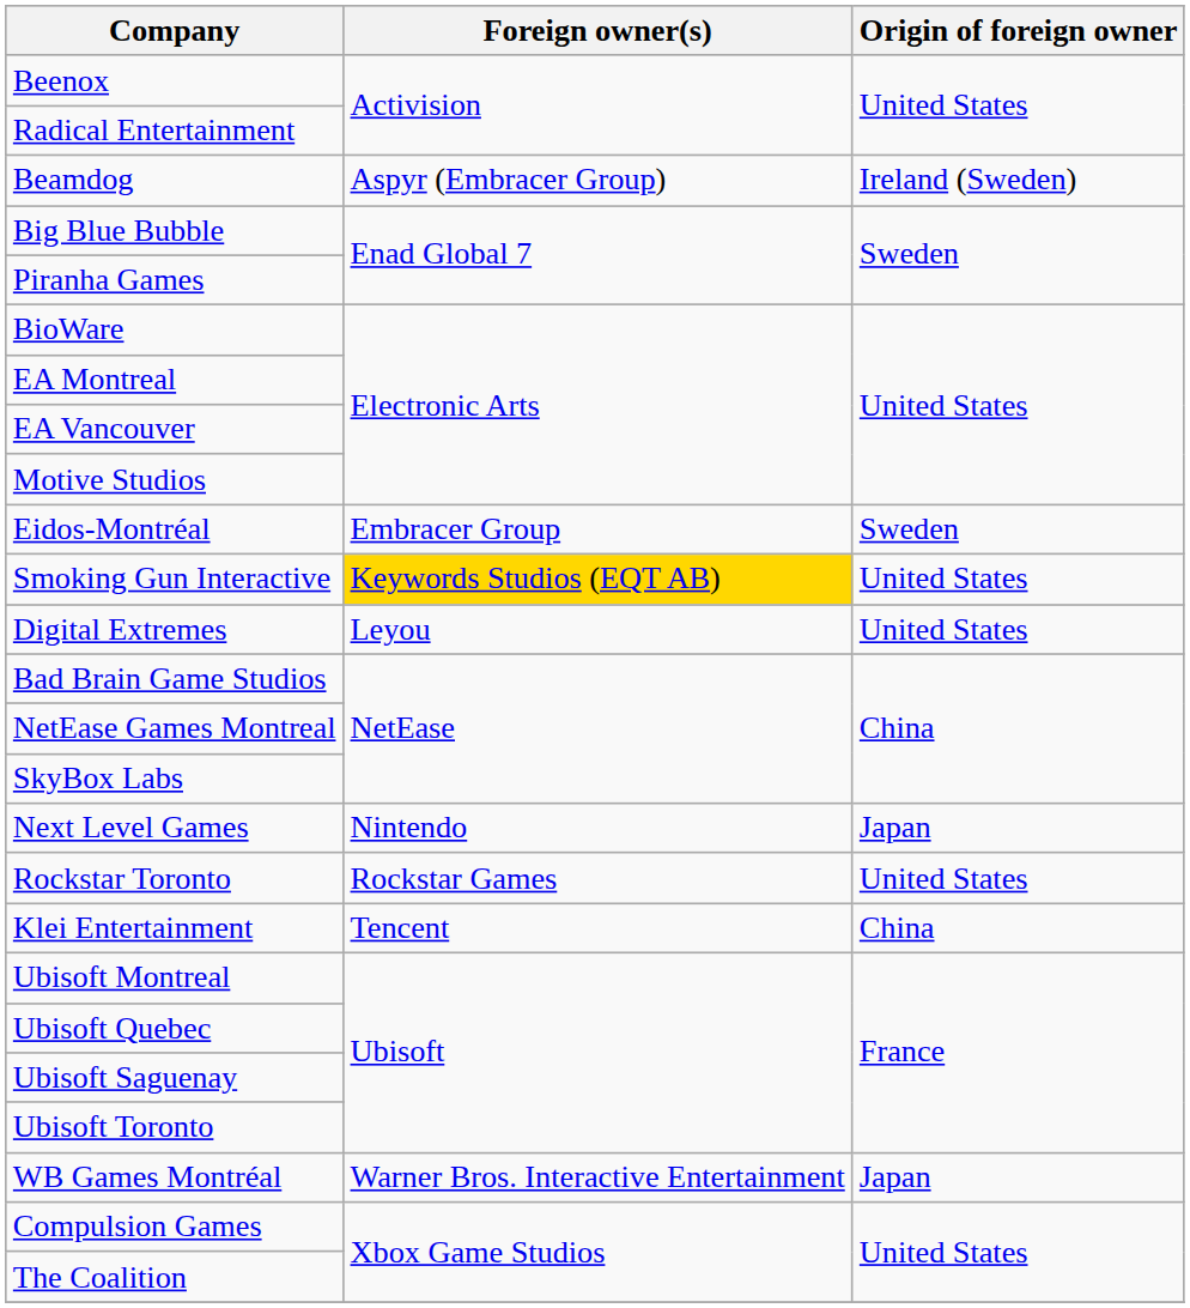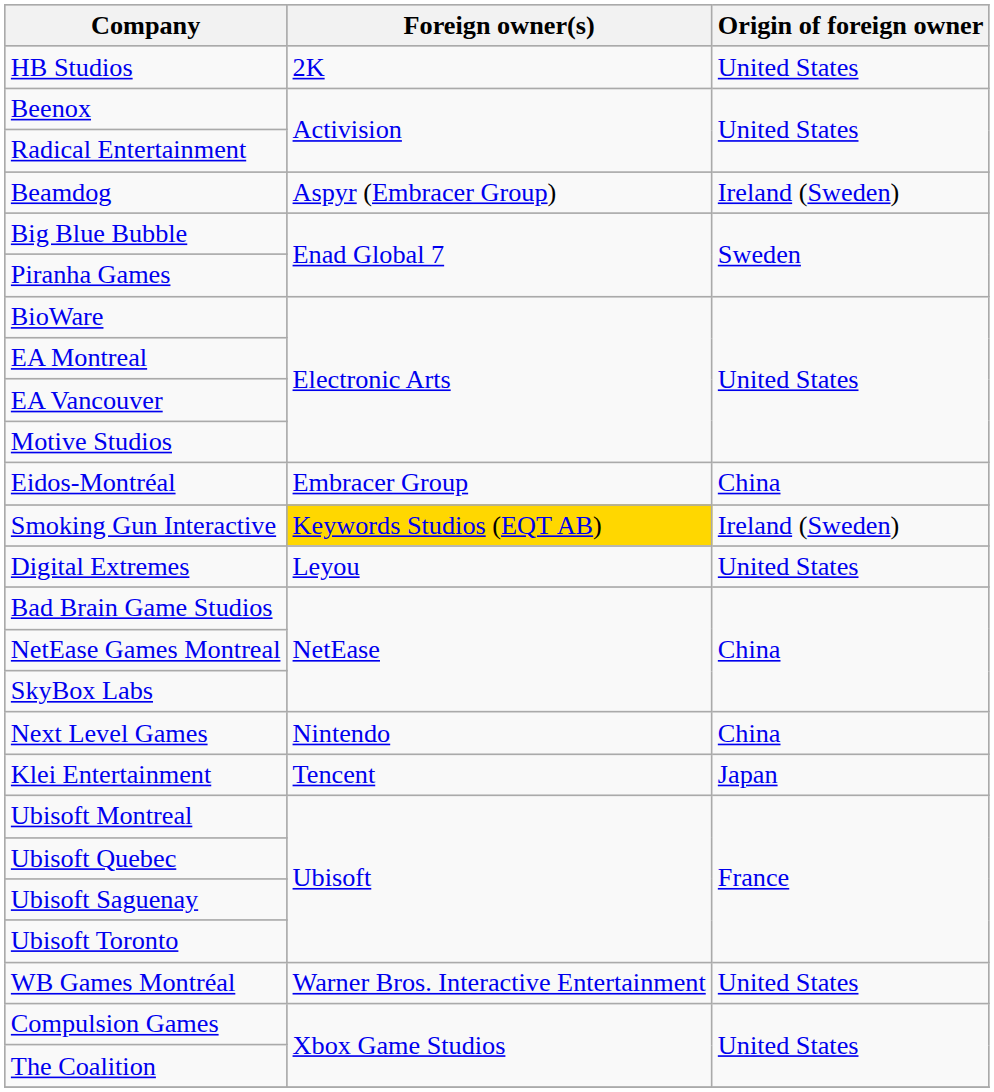+ row: HB Studios | 2K | United States
Eidos-Montréal | Origin of foreign owner: Sweden -> China
Smoking Gun Interactive | Origin of foreign owner: United States -> Ireland (Sweden)
Next Level Games | Origin of foreign owner: Japan -> China
- row: Rockstar Toronto | Rockstar Games | United States
Klei Entertainment | Origin of foreign owner: China -> Japan
WB Games Montréal | Origin of foreign owner: Japan -> United States
